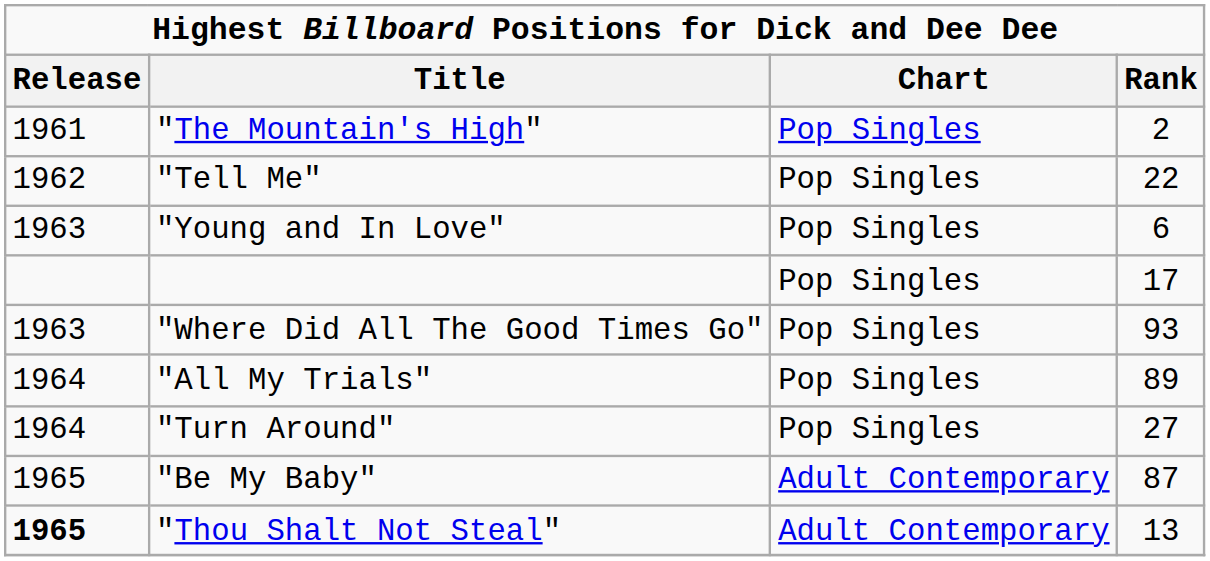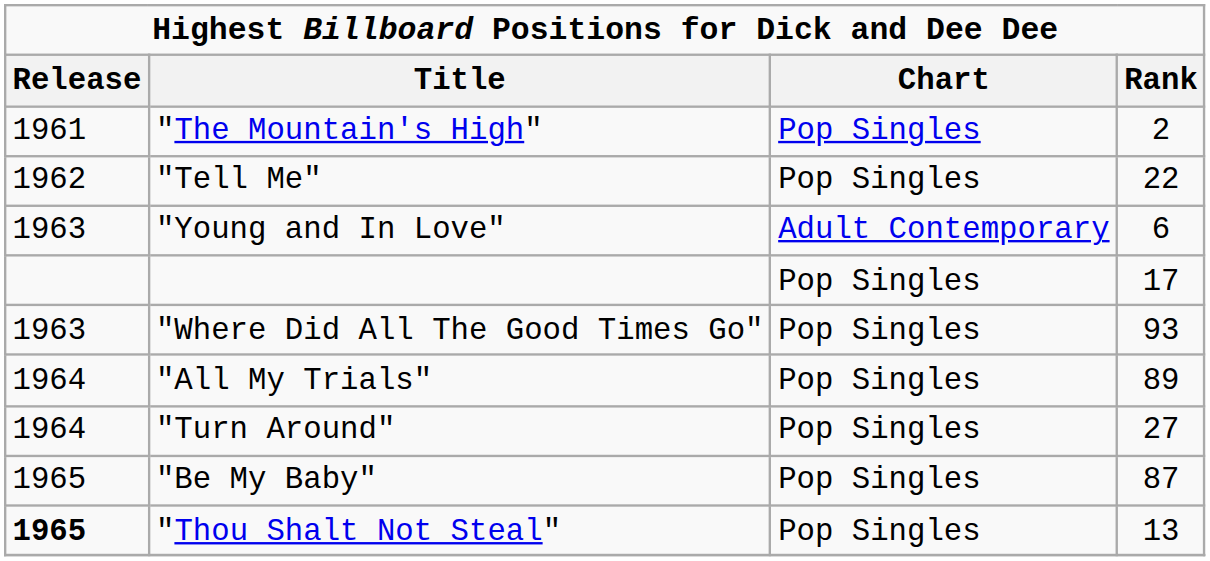"Young and In Love" | Chart: Pop Singles -> Adult Contemporary
"Be My Baby" | Chart: Adult Contemporary -> Pop Singles
"Thou Shalt Not Steal" | Chart: Adult Contemporary -> Pop Singles
